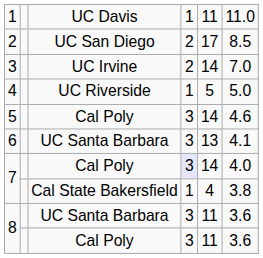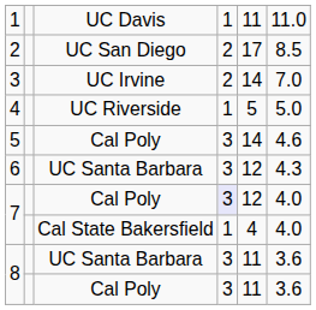6 | column 5: 13 -> 12
6 | column 6: 4.1 -> 4.3
7 / Cal Poly | column 5: 14 -> 12
7 / Cal State Bakersfield | column 6: 3.8 -> 4.0
